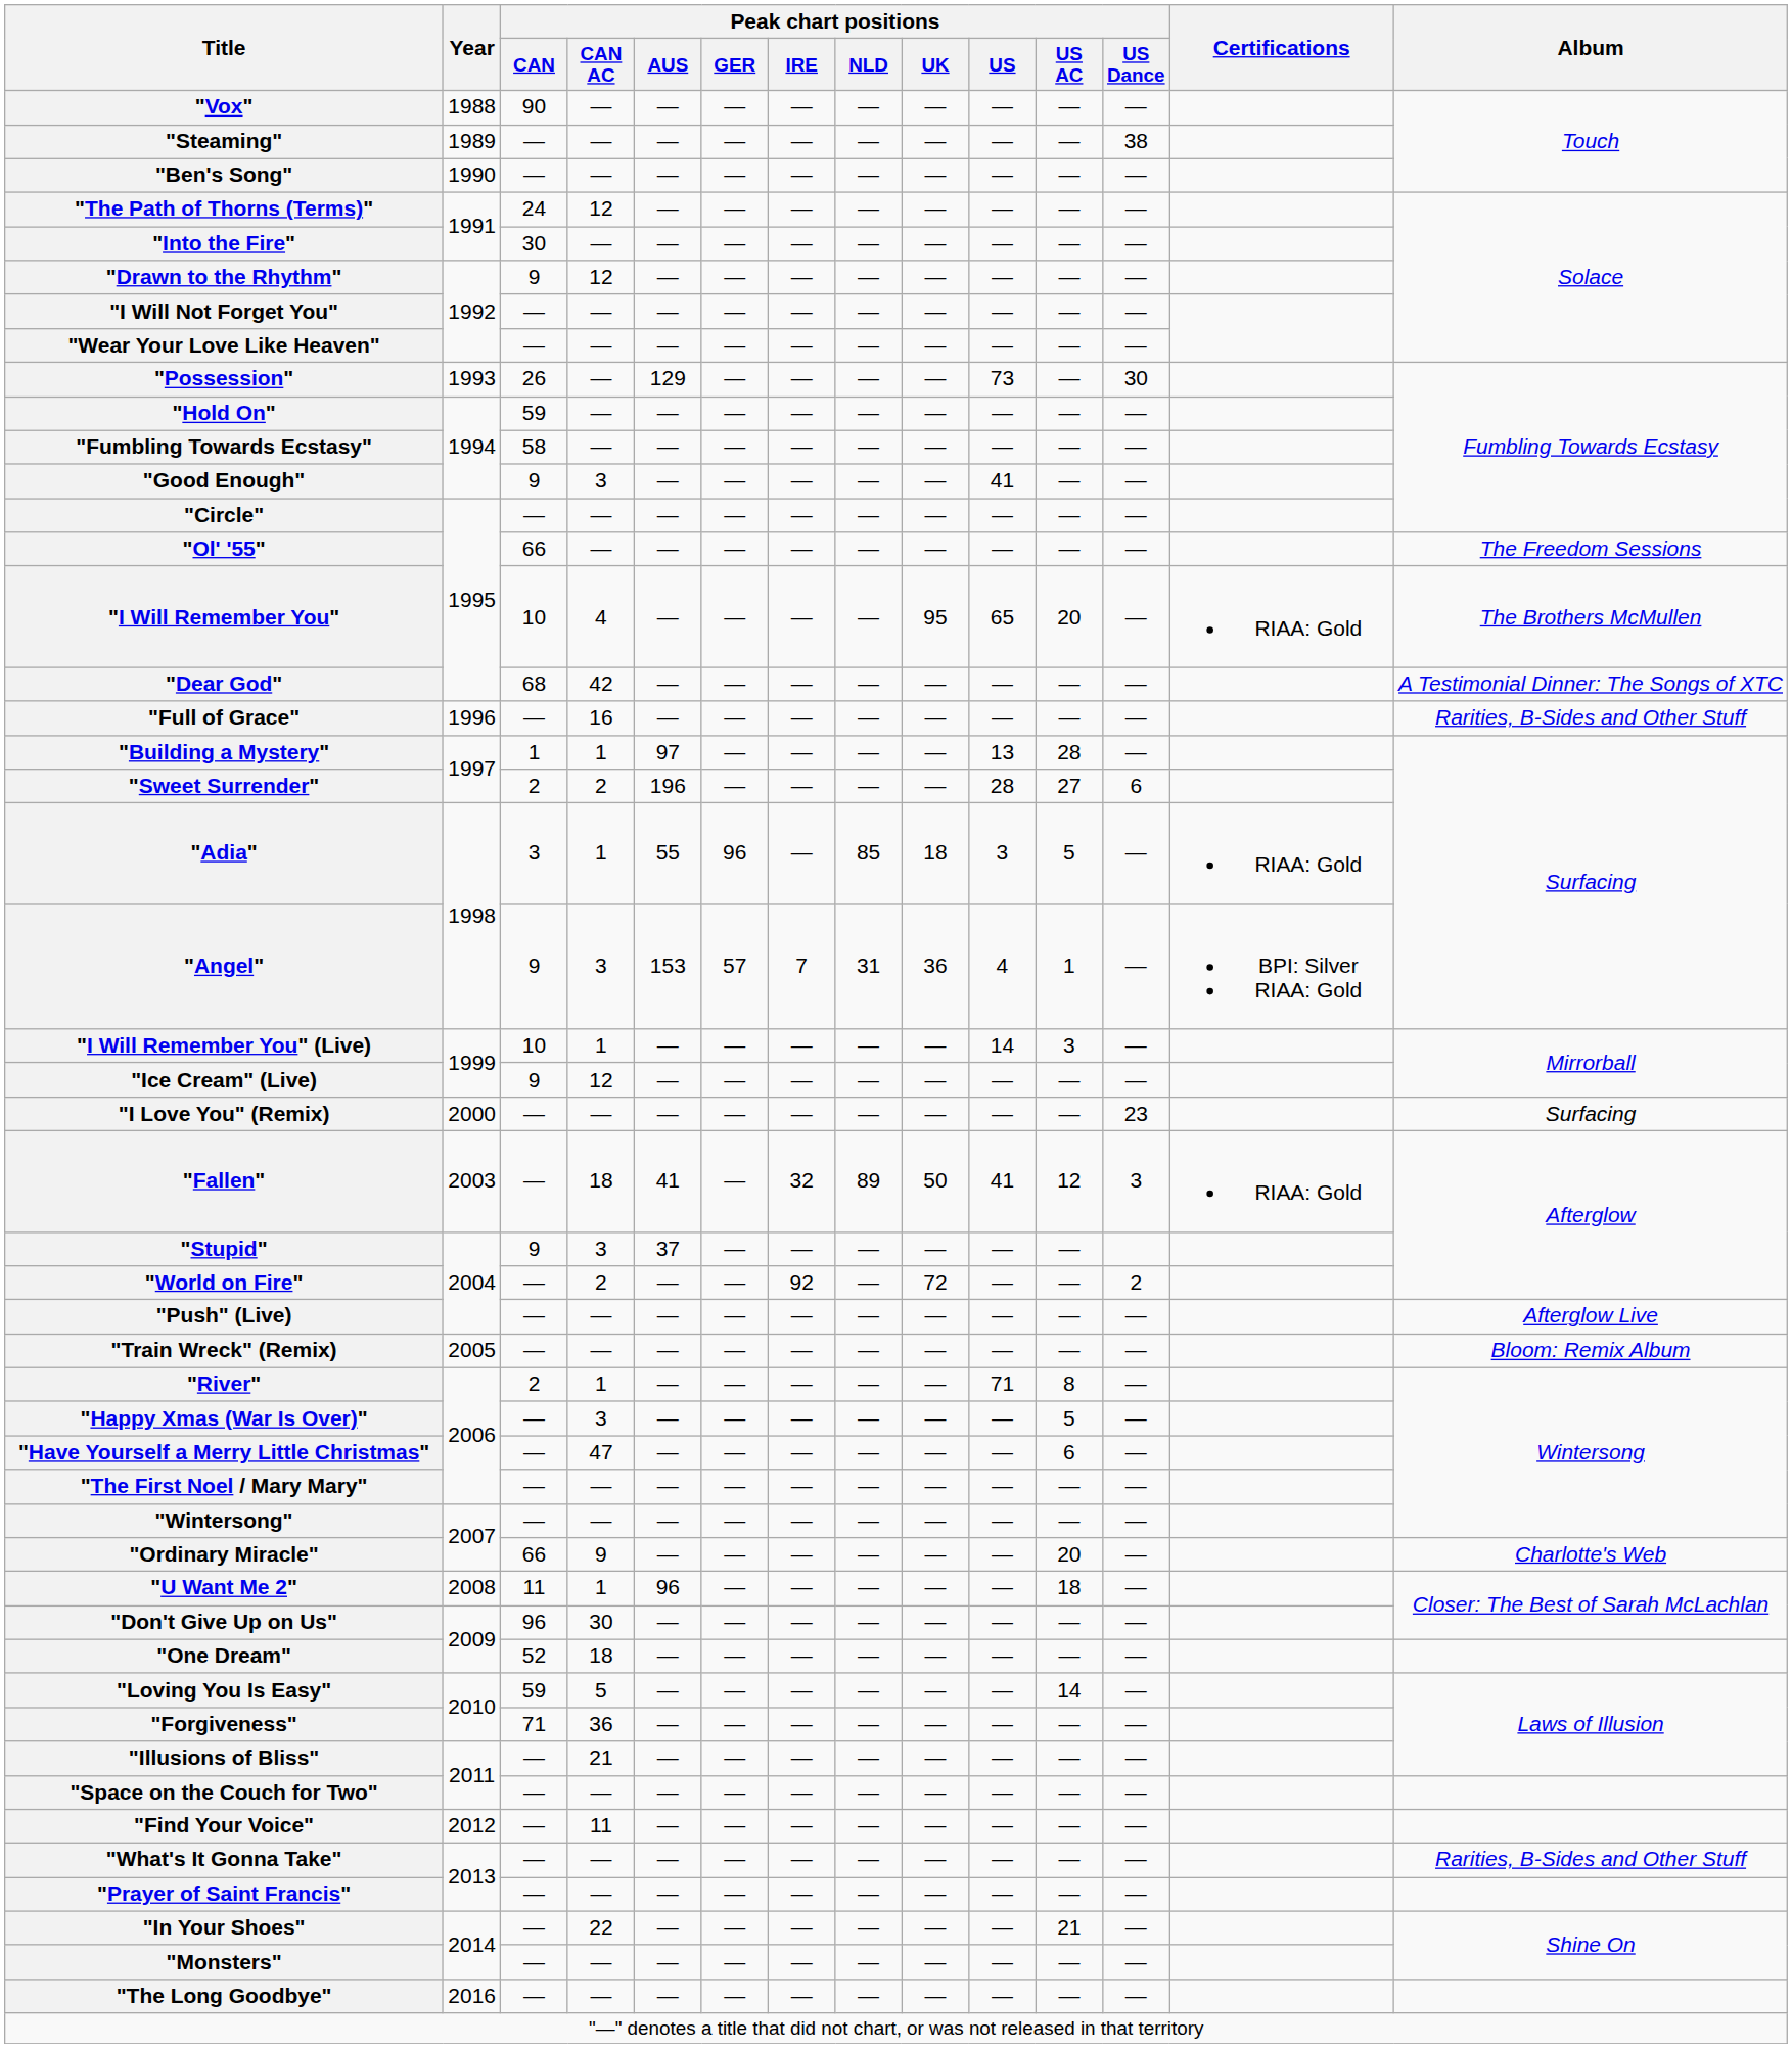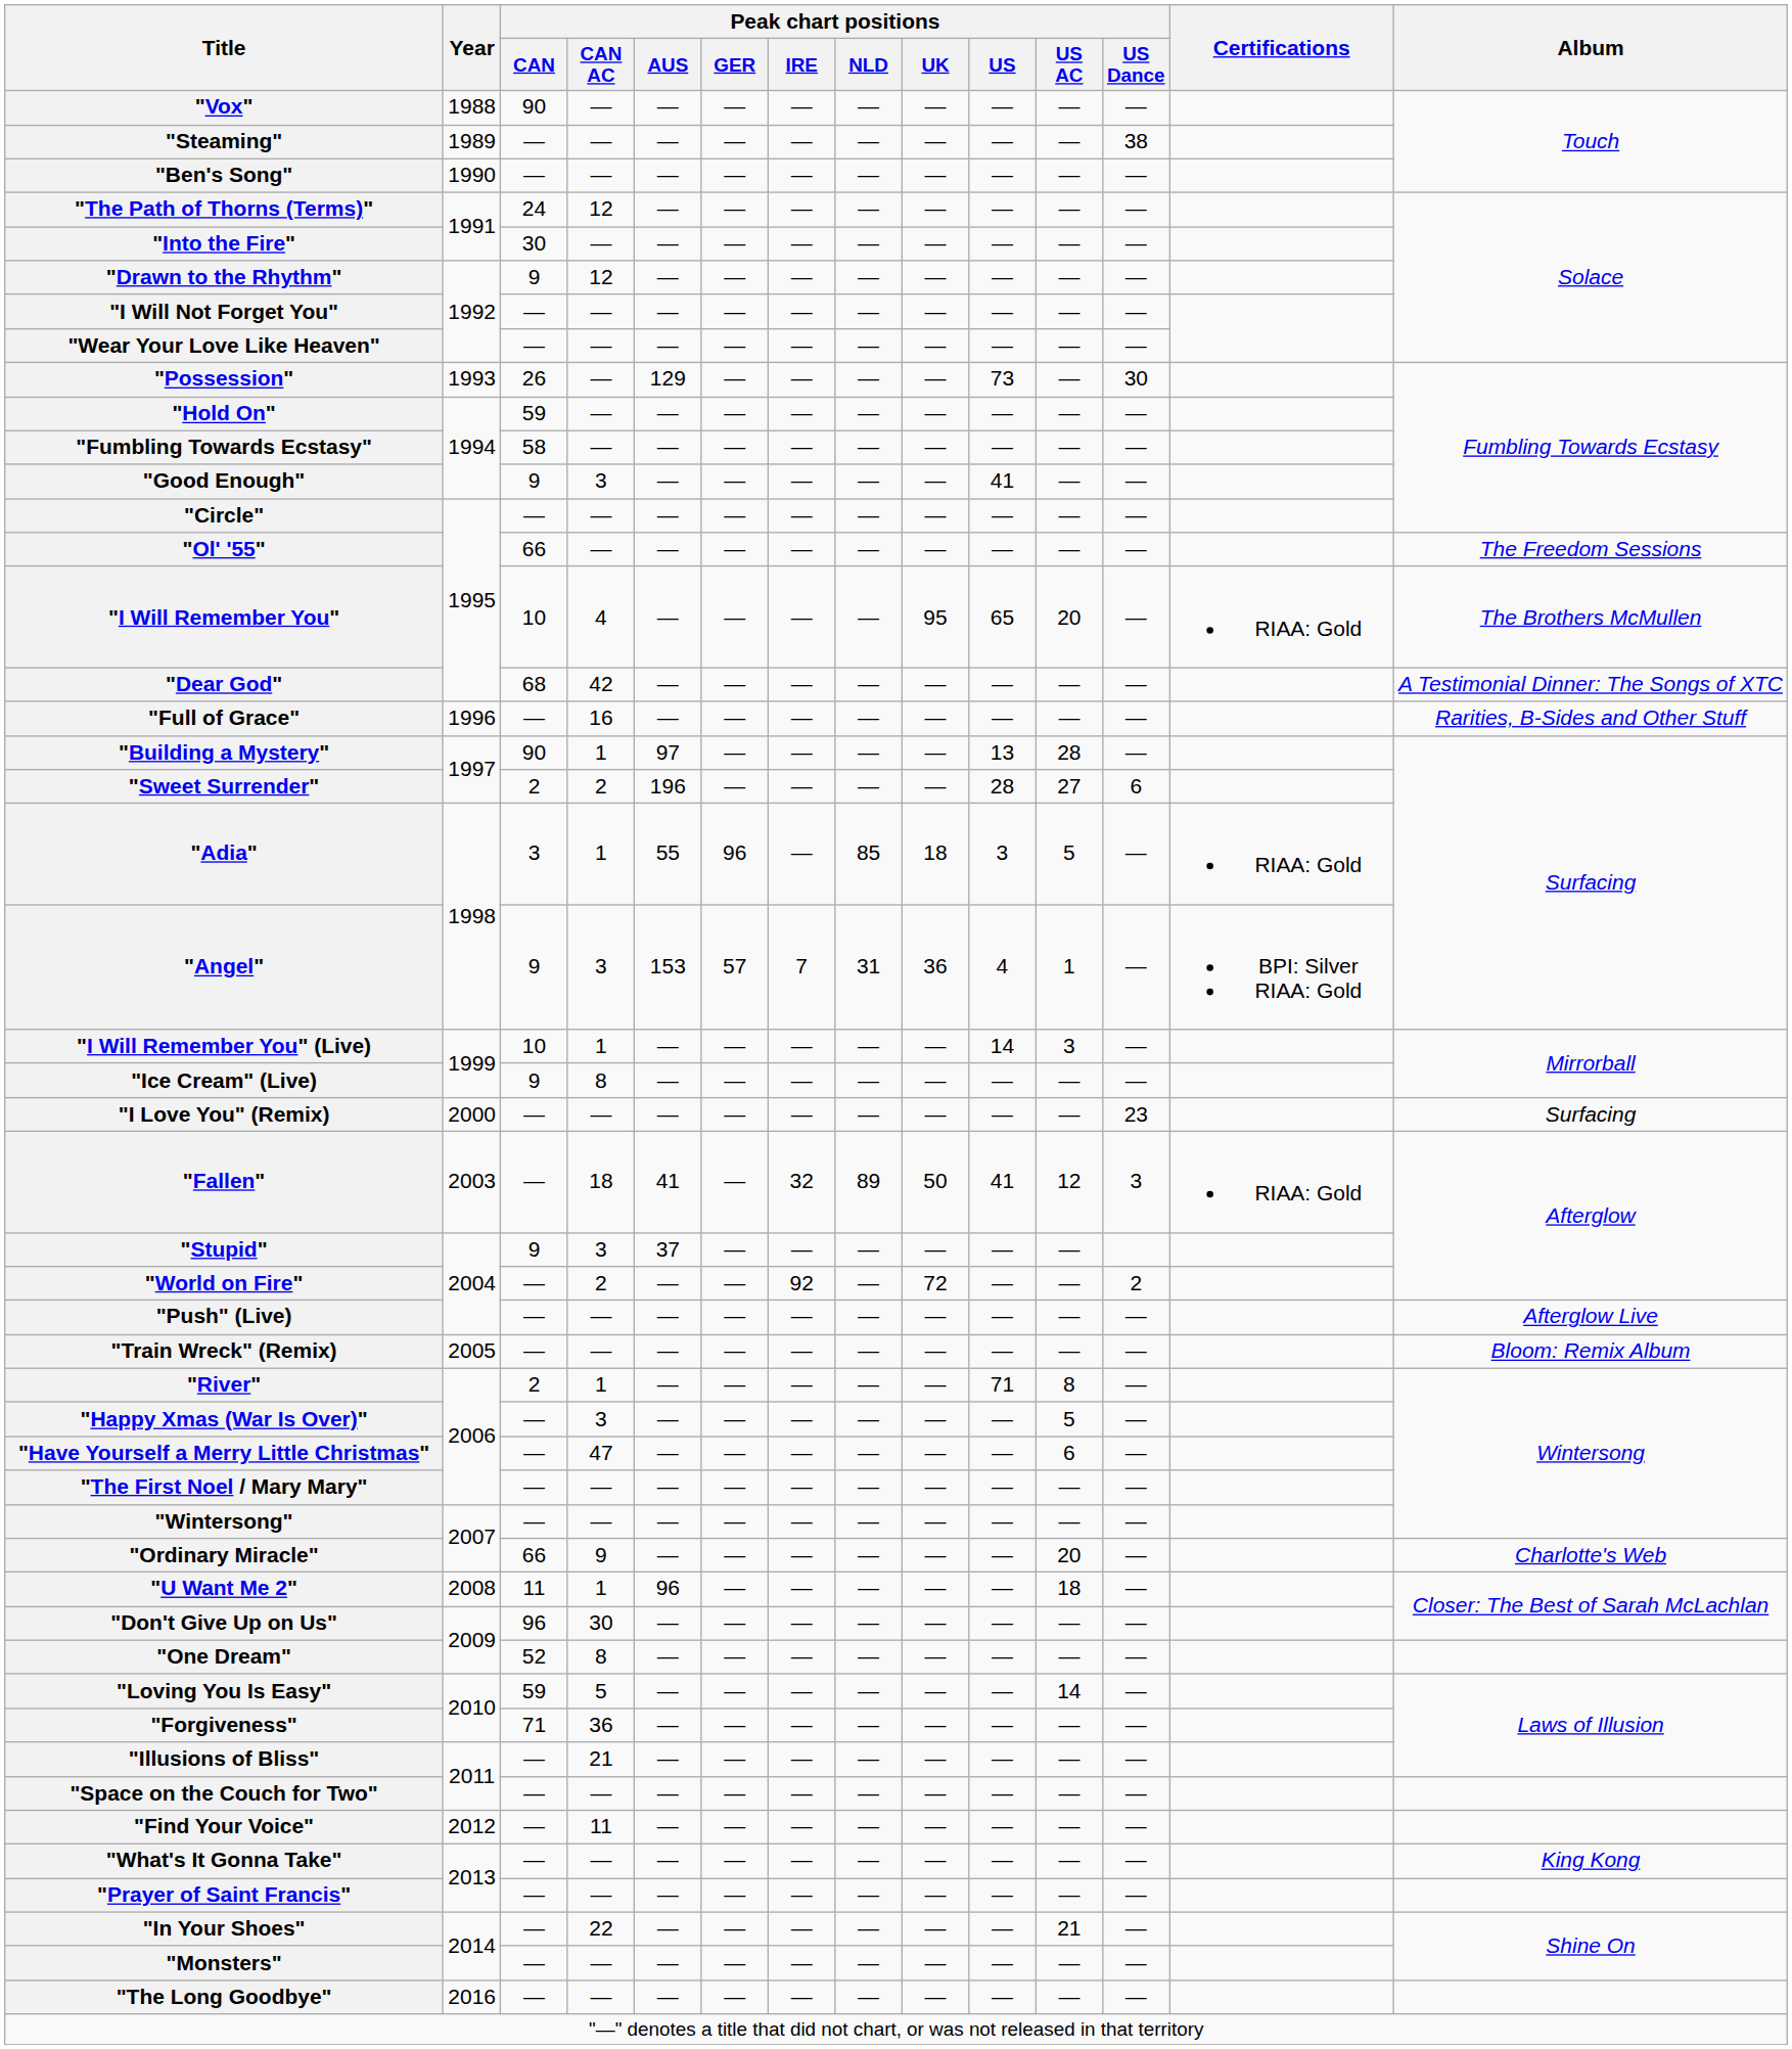"Building a Mystery" | Peak chart positions / CAN: 1 -> 90
"Ice Cream" (Live) | Peak chart positions / CAN AC: 12 -> 8
"One Dream" | Peak chart positions / CAN AC: 18 -> 8
"What's It Gonna Take" | Album: Rarities, B-Sides and Other Stuff -> King Kong
